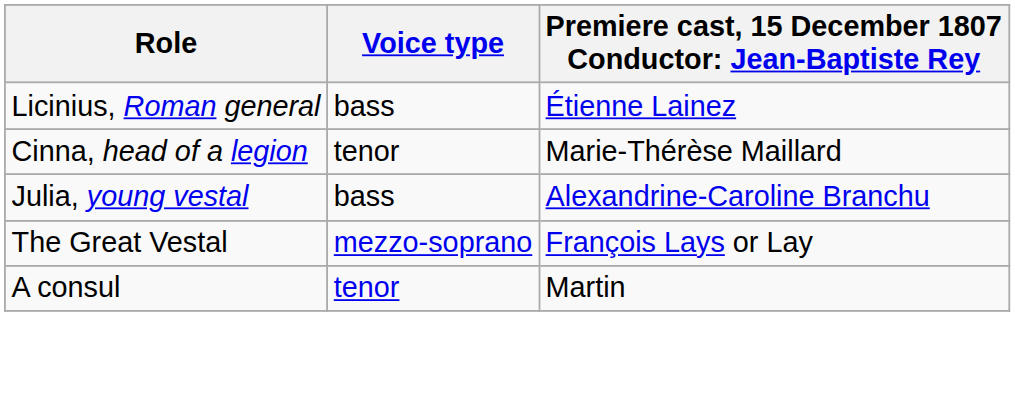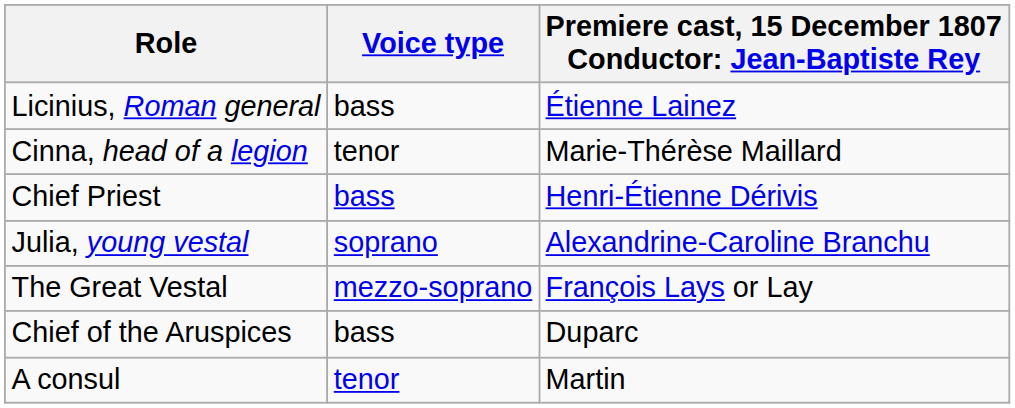+ row: Chief Priest | bass | Henri-Étienne Dérivis
Julia, young vestal | Voice type: bass -> soprano
+ row: Chief of the Aruspices | bass | Duparc
